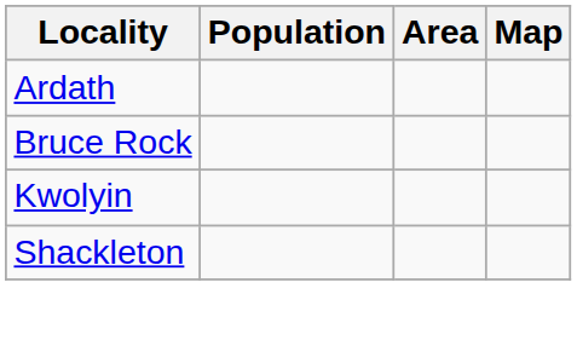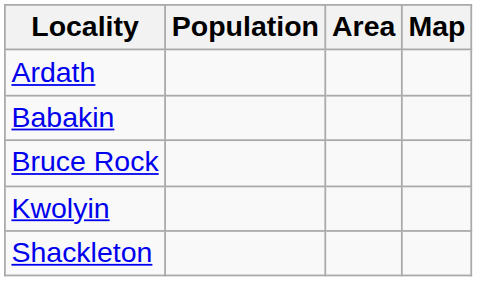+ row: Babakin
